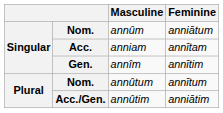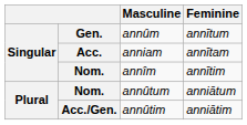annûm | column 2: Nom. -> Gen.
annûm | Feminine: anniātum -> annītum
annîm | column 2: Gen. -> Nom.
annûtum | Feminine: annītum -> anniātum
